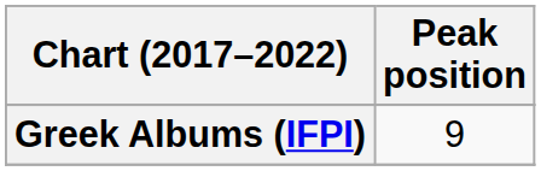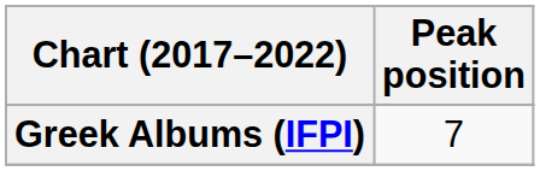Greek Albums (IFPI) | Peak position: 9 -> 7
